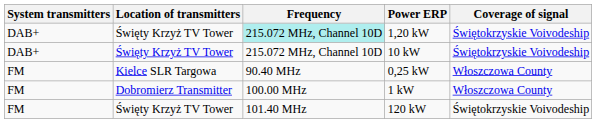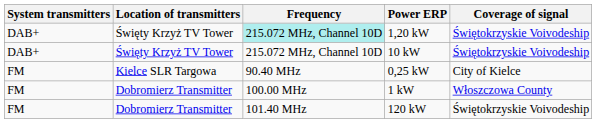0,25 kW | Coverage of signal: Włoszczowa County -> City of Kielce
120 kW | Location of transmitters: Święty Krzyż TV Tower -> Dobromierz Transmitter
